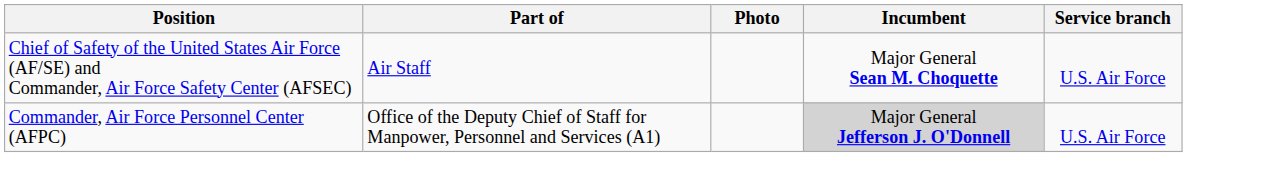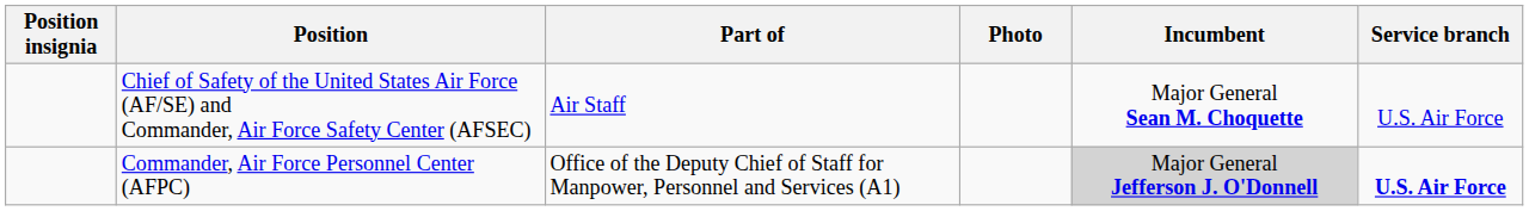+ column: Position insignia
Commander, Air Force Personnel Center (AFPC) | Service branch: normal -> bold
